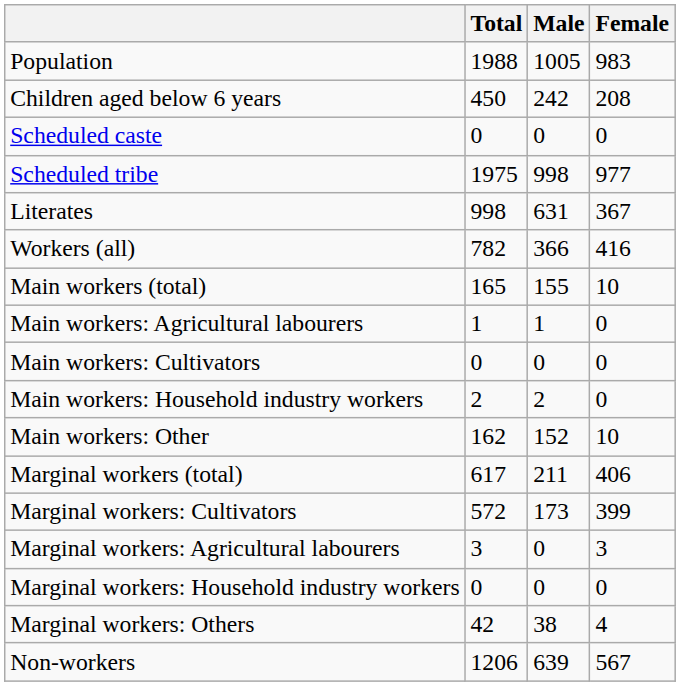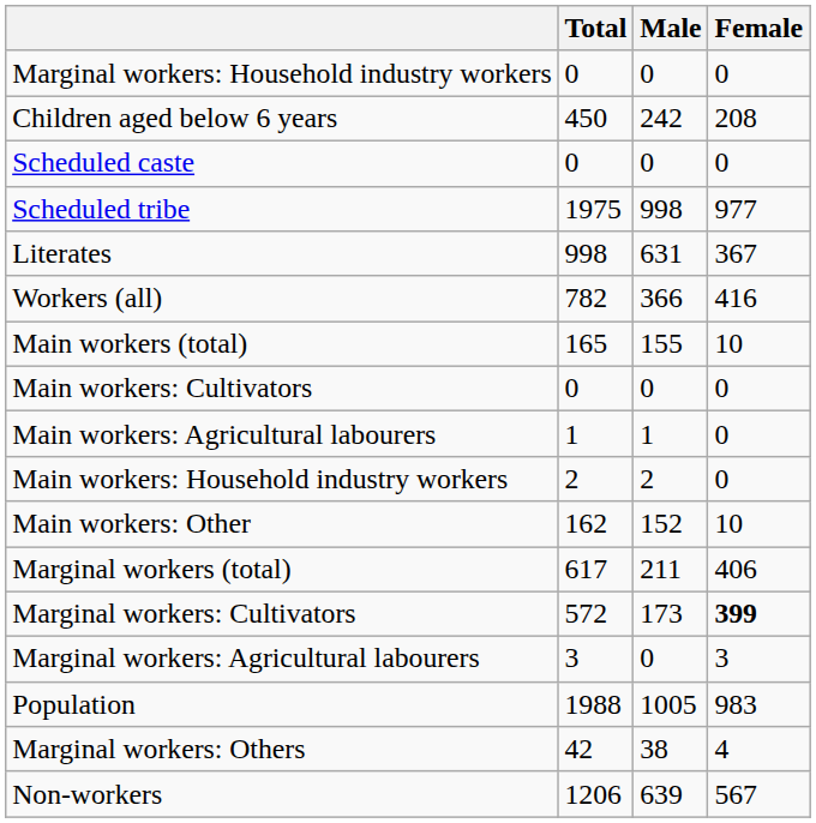rows swapped: Population <-> Marginal workers: Household industry workers
rows swapped: Main workers: Cultivators <-> Main workers: Agricultural labourers
Marginal workers: Cultivators | Female: normal -> bold
